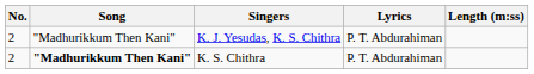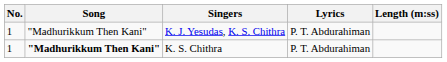K. J. Yesudas, K. S. Chithra | No.: 2 -> 1
K. S. Chithra | No.: 2 -> 1
